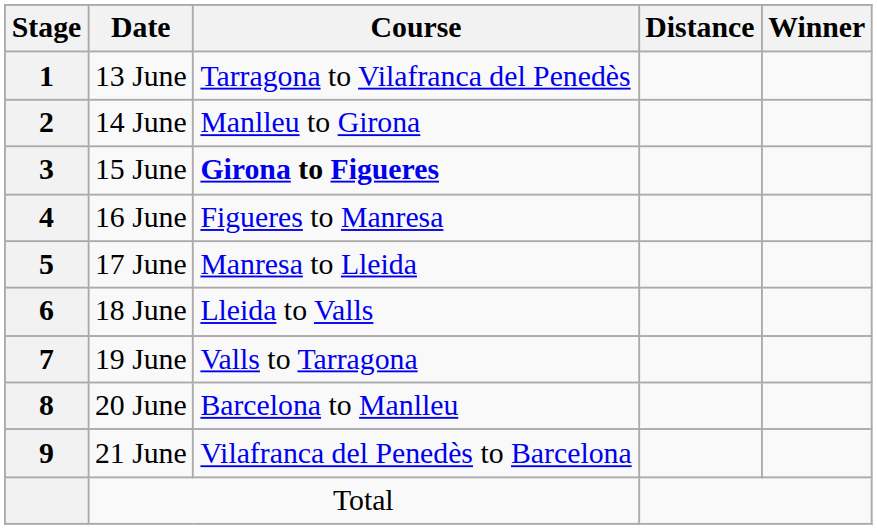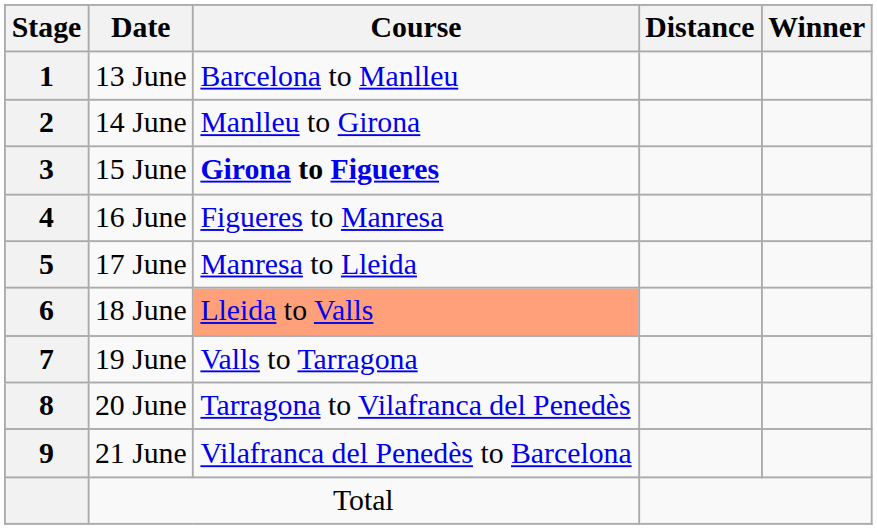13 June | Course: Tarragona to Vilafranca del Penedès -> Barcelona to Manlleu
18 June | Course: no background -> lightsalmon background
20 June | Course: Barcelona to Manlleu -> Tarragona to Vilafranca del Penedès
